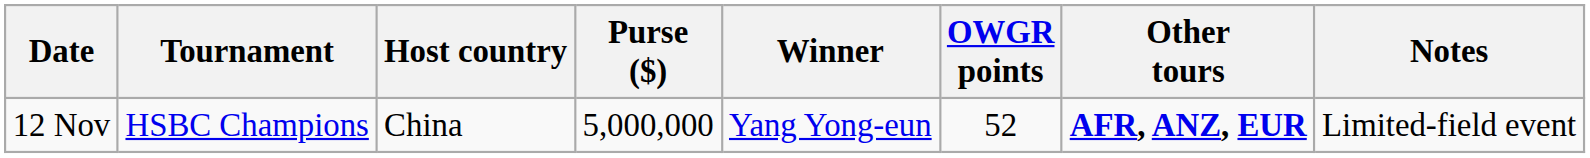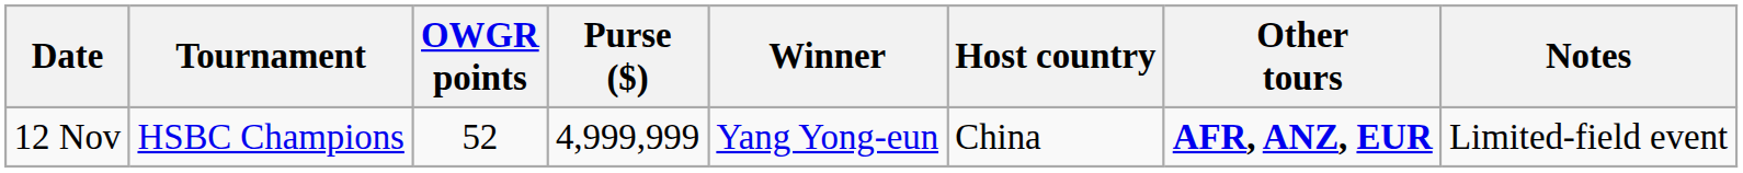columns swapped: Host country <-> OWGR points
12 Nov | Purse ($): 5,000,000 -> 4,999,999
